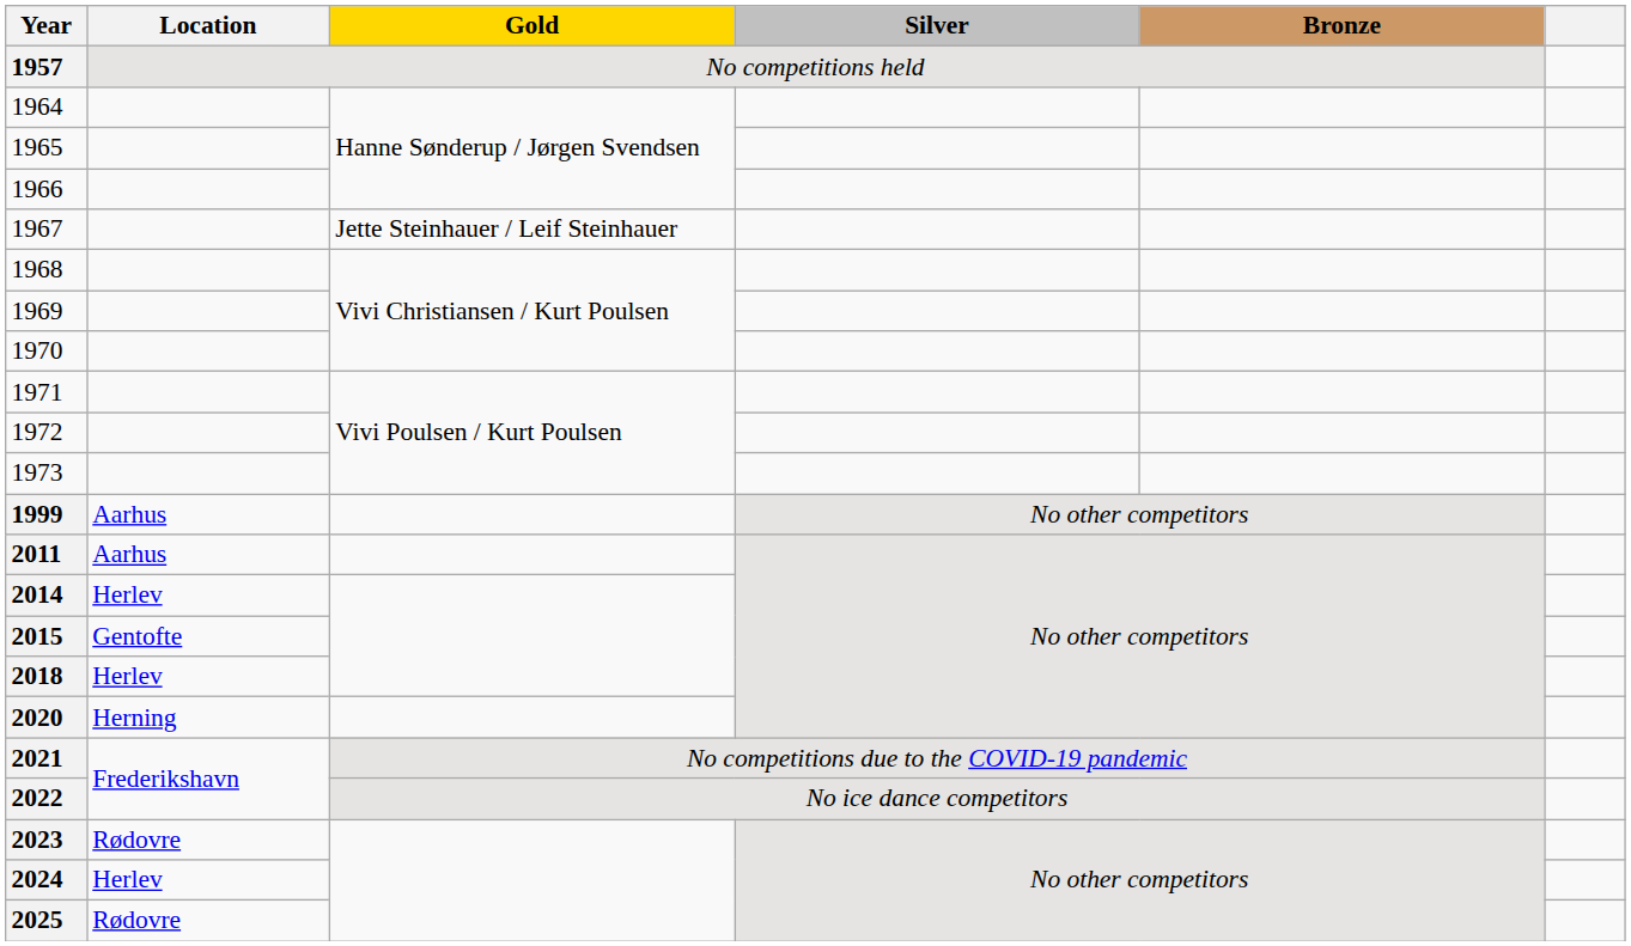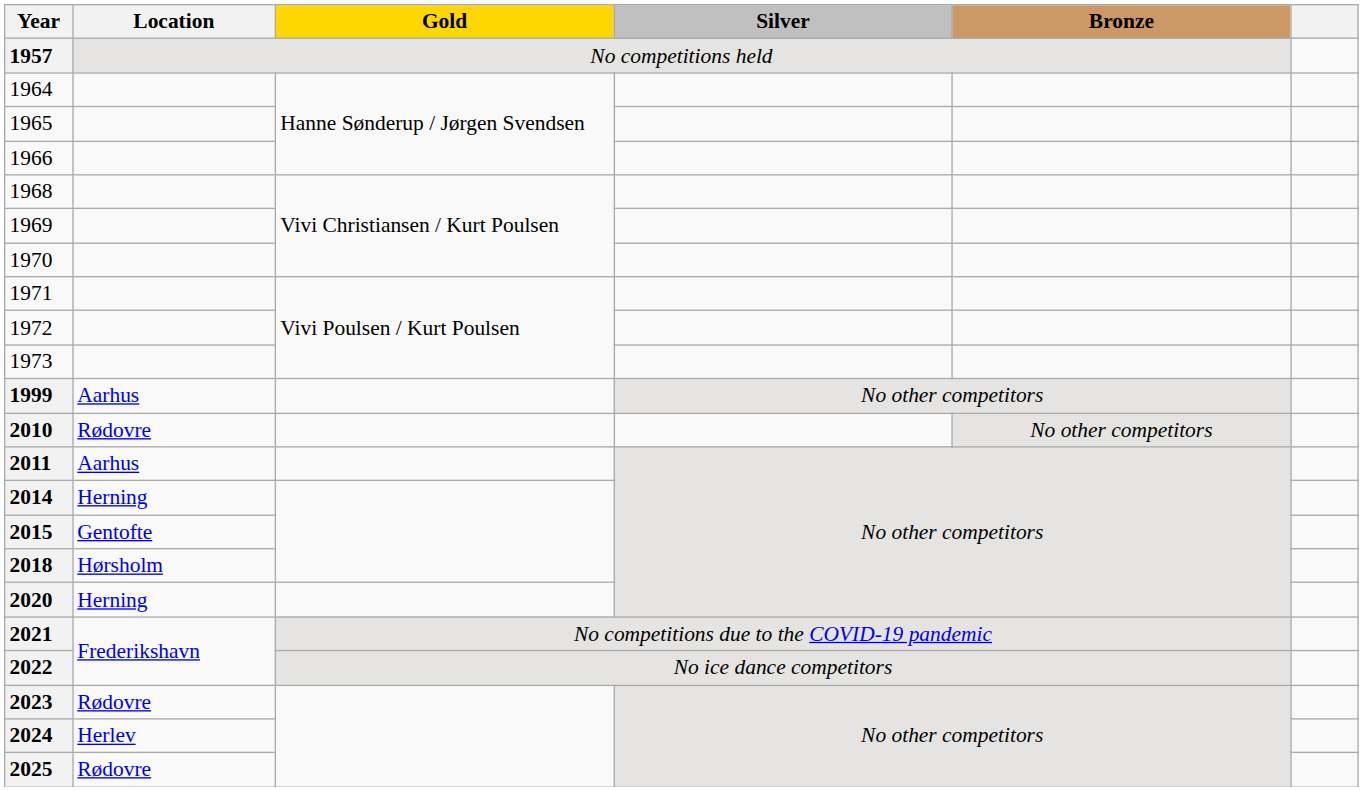- row: 1967 | Jette Steinhauer / Leif Steinhauer
+ row: 2010 | Rødovre | No other competitors
2014 | Location: Herlev -> Herning
2018 | Location: Herlev -> Hørsholm
